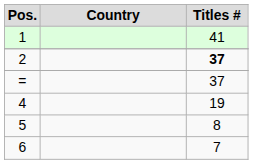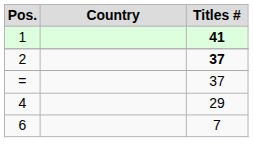1 | Titles #: normal -> bold
4 | Titles #: 19 -> 29
- row: 5 | 8
